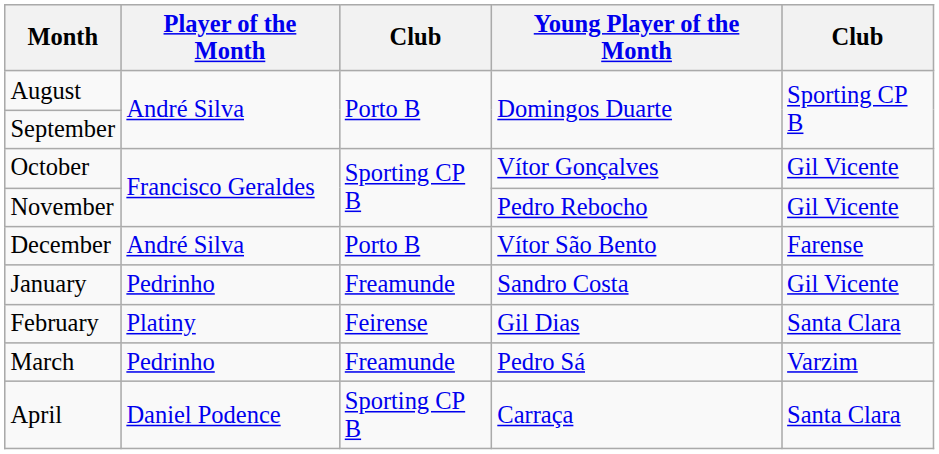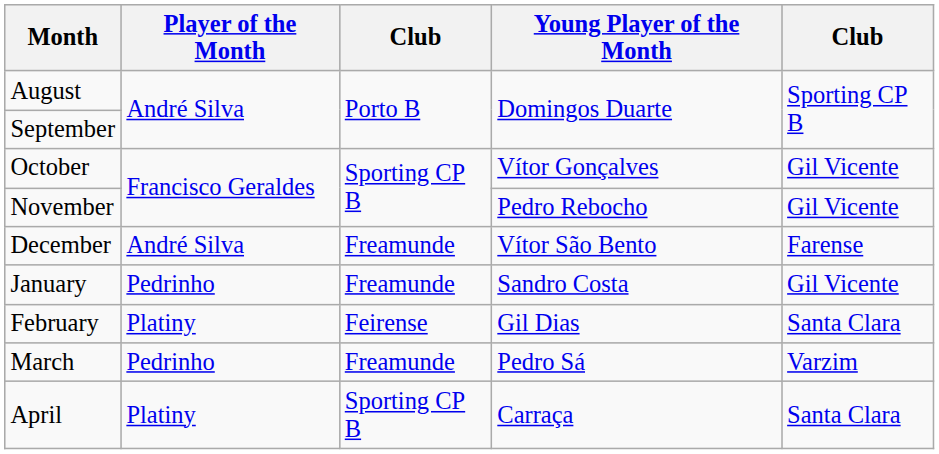December | column 3: Porto B -> Freamunde
April | Player of the Month: Daniel Podence -> Platiny
